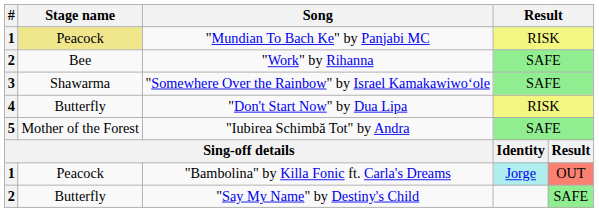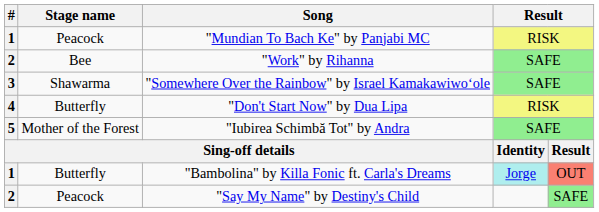"Mundian To Bach Ke" by Panjabi MC | Stage name: khaki background -> no background
"Bambolina" by Killa Fonic ft. Carla's Dreams | Stage name: Peacock -> Butterfly
"Say My Name" by Destiny's Child | Stage name: Butterfly -> Peacock
